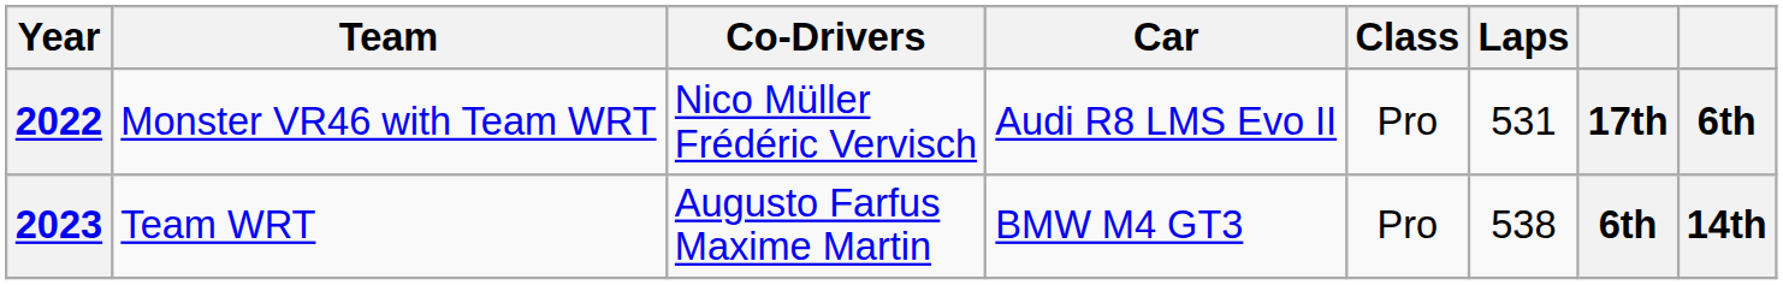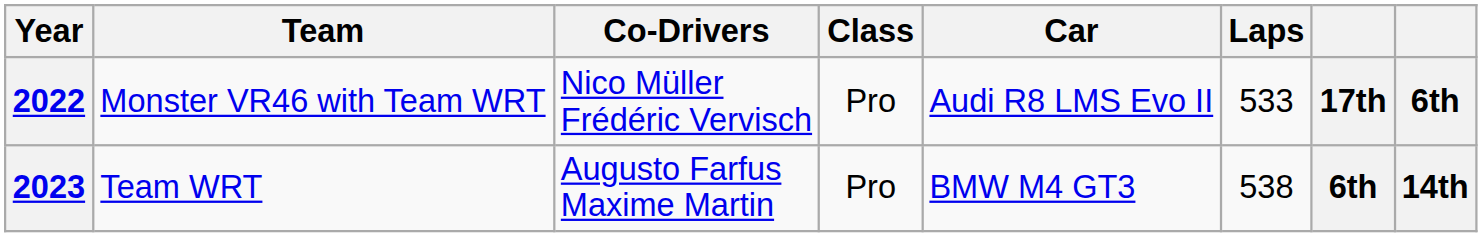columns swapped: Car <-> Class
2022 | Laps: 531 -> 533
